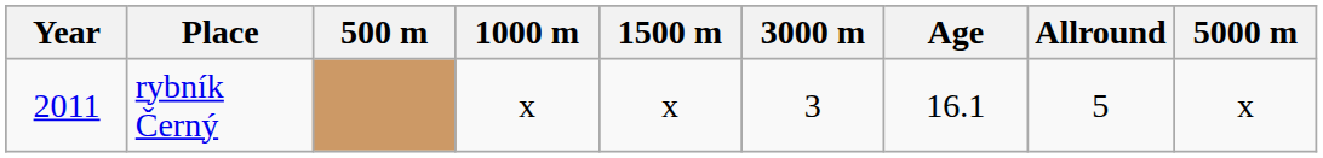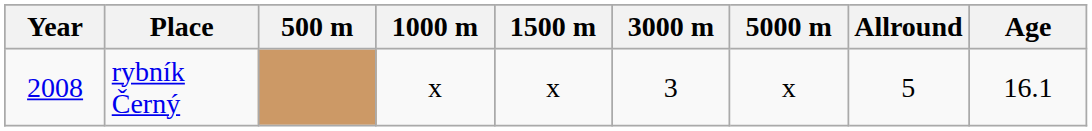columns swapped: 5000 m <-> Age
rybník Černý | Year: 2011 -> 2008
